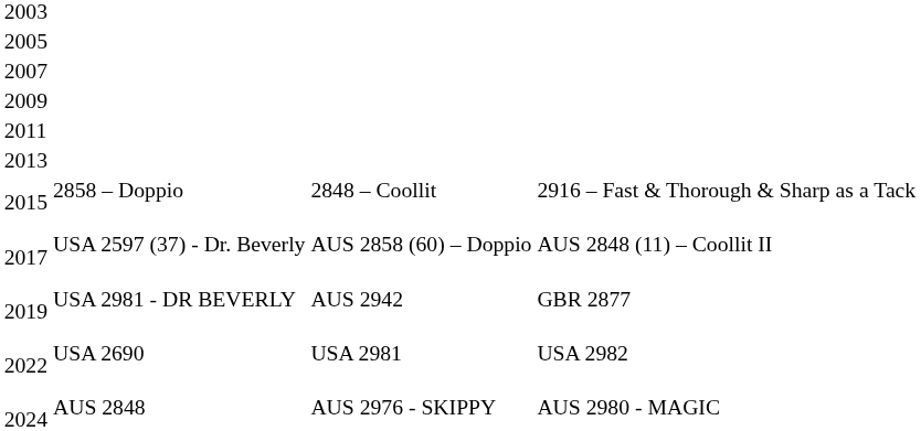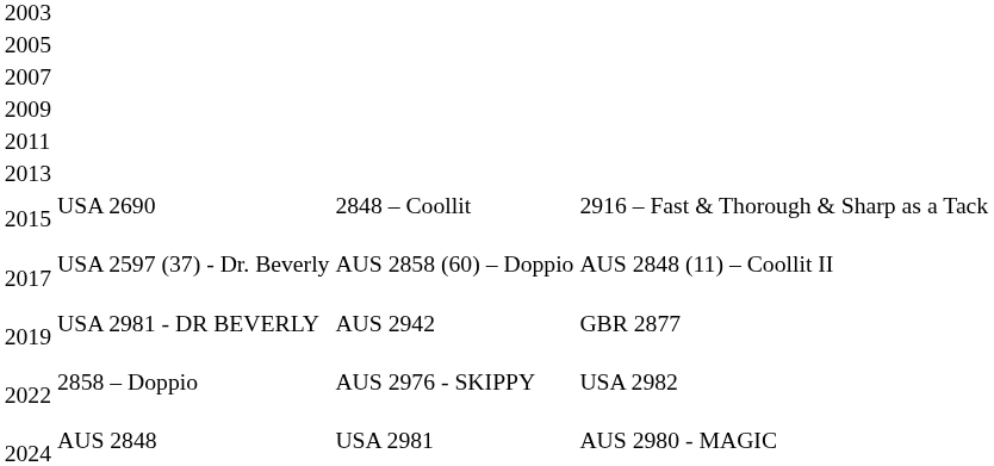2015 | column 2: 2858 – Doppio -> USA 2690
2022 | column 2: USA 2690 -> 2858 – Doppio
2022 | column 3: USA 2981 -> AUS 2976 - SKIPPY
2024 | column 3: AUS 2976 - SKIPPY -> USA 2981
